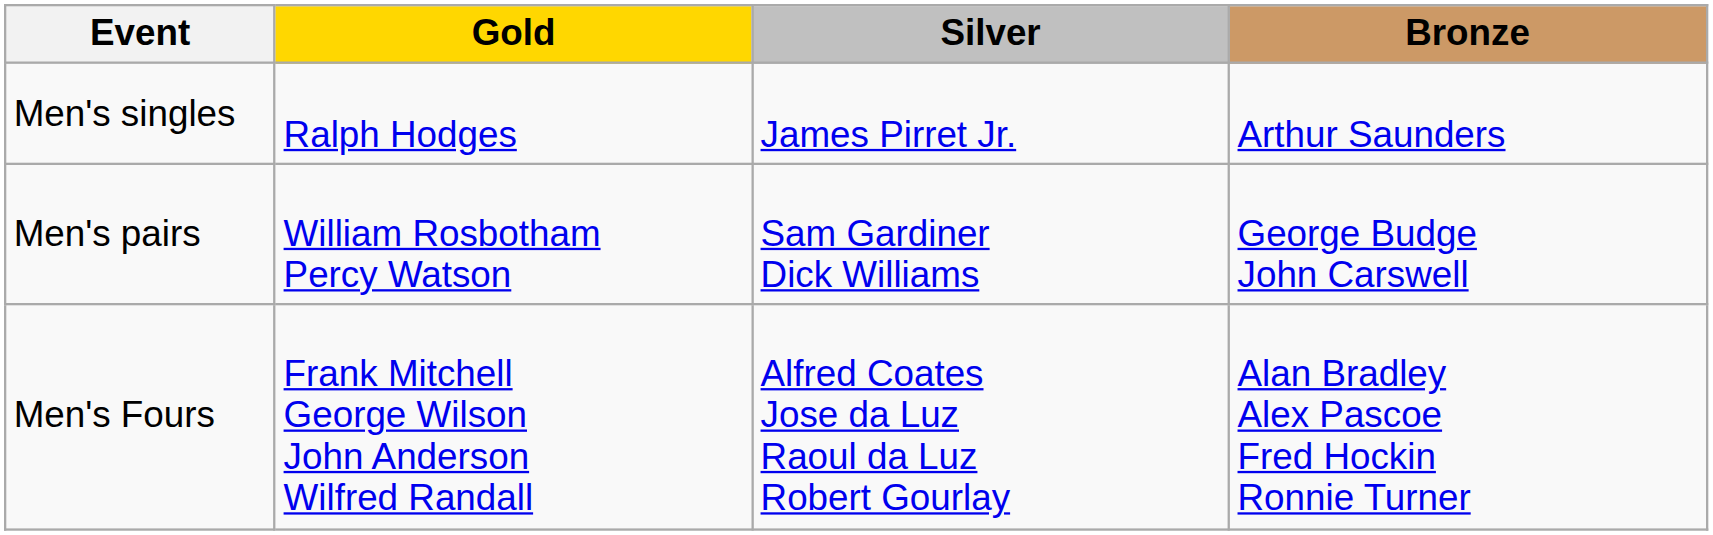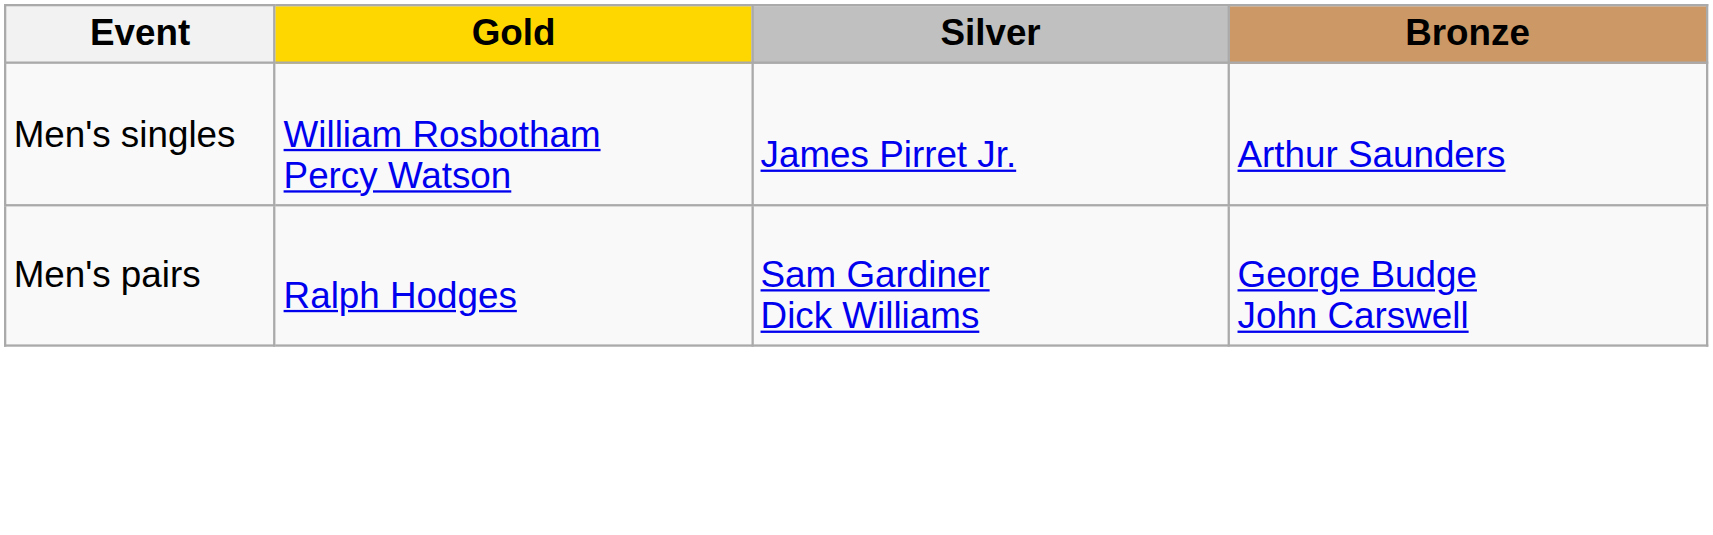Men's singles | Gold: Ralph Hodges -> William Rosbotham Percy Watson
Men's pairs | Gold: William Rosbotham Percy Watson -> Ralph Hodges
- row: Men's Fours | Frank Mitchell George Wilson John Anderson Wilfred Randall | Alfred Coates Jose da Luz Raoul da Luz Robert Gourlay | Alan Bradley Alex Pascoe Fred Hockin Ronnie Turner
